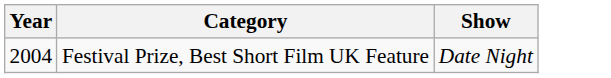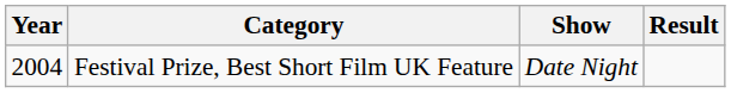+ column: Result
